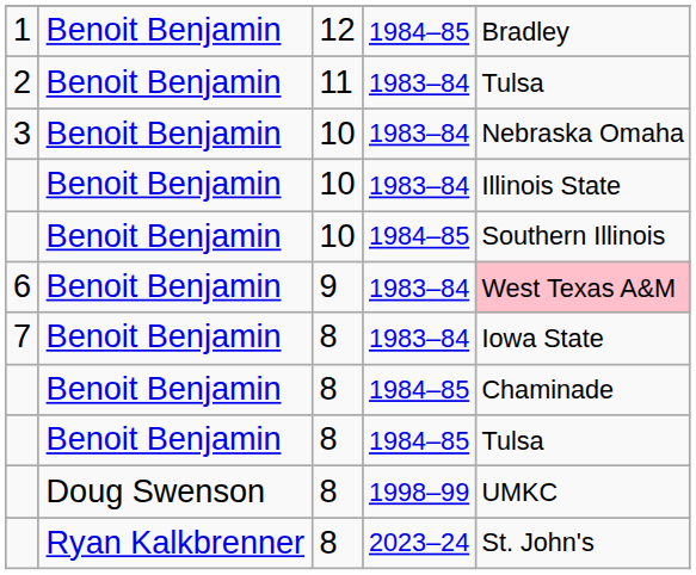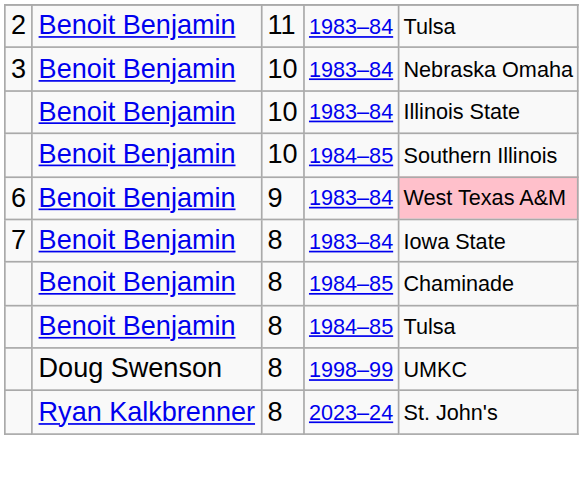- row: 1 | Benoit Benjamin | 12 | 1984–85 | Bradley
